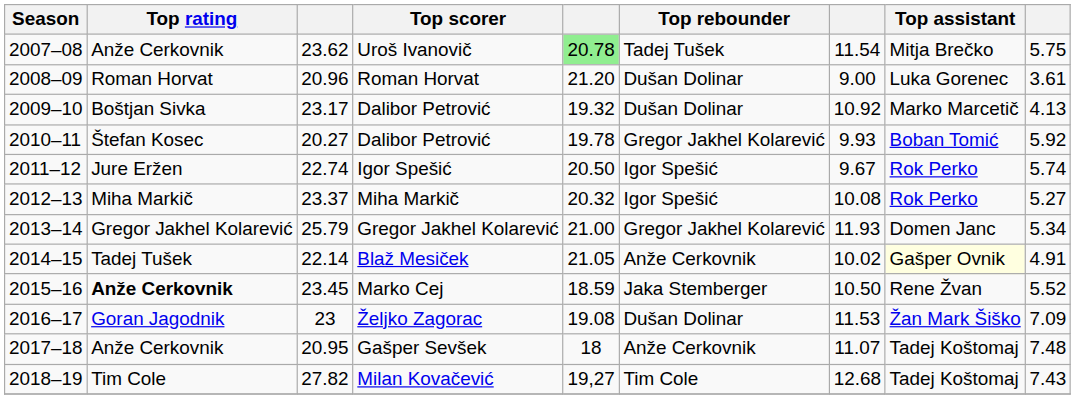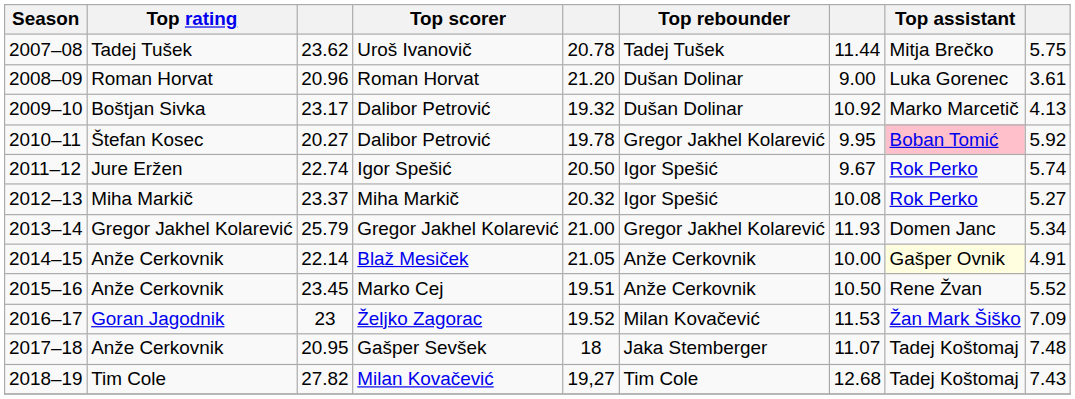Uroš Ivanovič | Top rating: Anže Cerkovnik -> Tadej Tušek
Uroš Ivanovič | column 5: lightgreen background -> no background
Uroš Ivanovič | column 7: 11.54 -> 11.44
2010–11 / Dalibor Petrović | column 7: 9.93 -> 9.95
2010–11 / Dalibor Petrović | Top assistant: no background -> pink background
Blaž Mesiček | Top rating: Tadej Tušek -> Anže Cerkovnik
Blaž Mesiček | column 7: 10.02 -> 10.00
Marko Cej | Top rating: bold -> normal
Marko Cej | column 5: 18.59 -> 19.51
Marko Cej | Top rebounder: Jaka Stemberger -> Anže Cerkovnik
Željko Zagorac | column 5: 19.08 -> 19.52
Željko Zagorac | Top rebounder: Dušan Dolinar -> Milan Kovačević
Gašper Sevšek | Top rebounder: Anže Cerkovnik -> Jaka Stemberger
